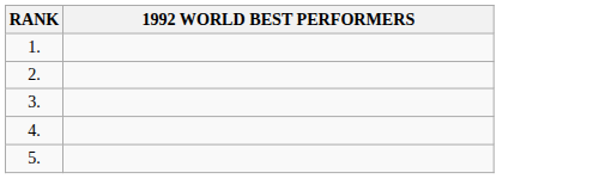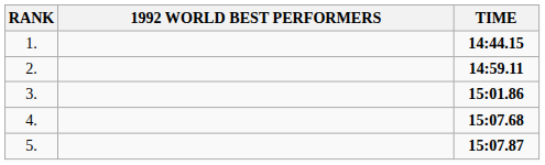+ column: TIME | 14:44.15 | 14:59.11 | 15:01.86 | 15:07.68 | 15:07.87
